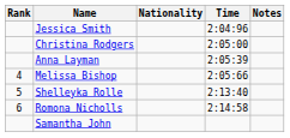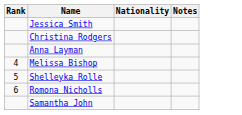- column: Time | 2:04:96 | 2:05:00 | 2:05:39 | 2:05:66 | 2:13:40 | 2:14:58
